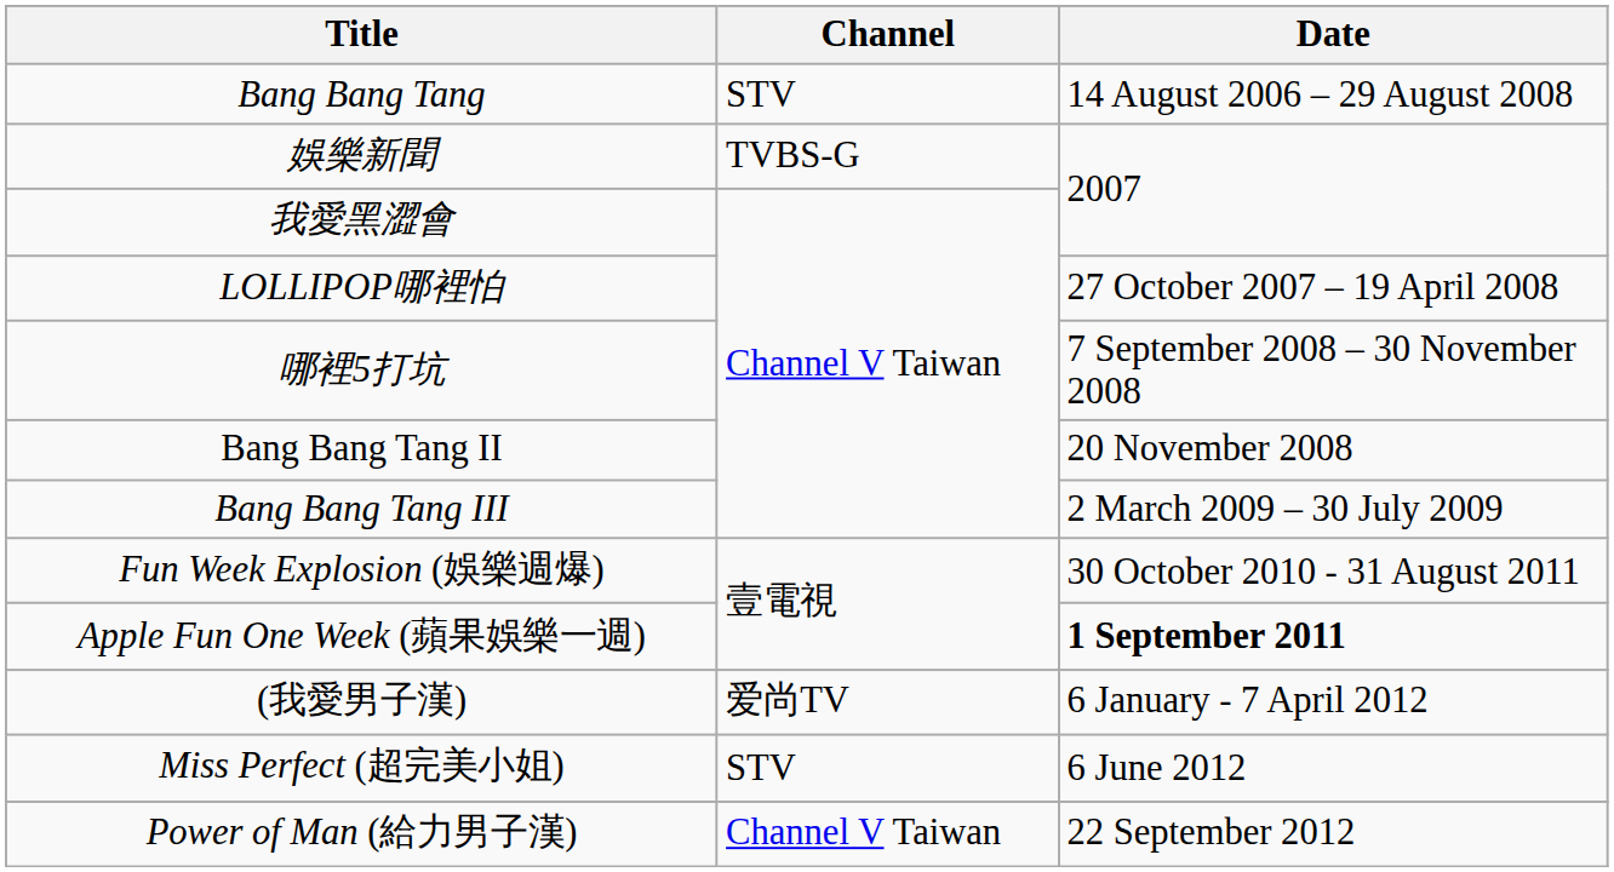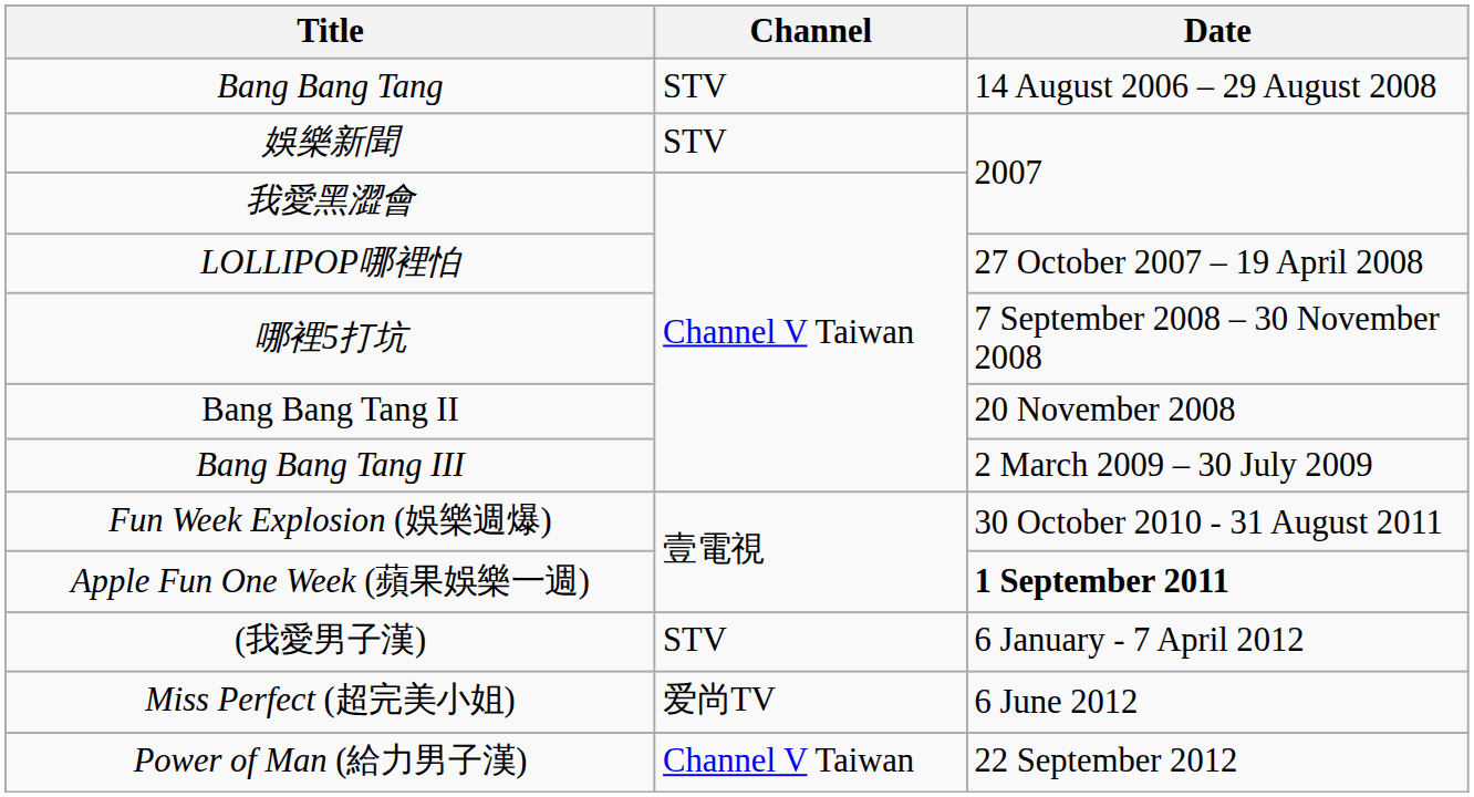娛樂新聞 | Channel: TVBS-G -> STV
(我愛男子漢) | Channel: 爱尚TV -> STV
Miss Perfect (超完美小姐) | Channel: STV -> 爱尚TV
